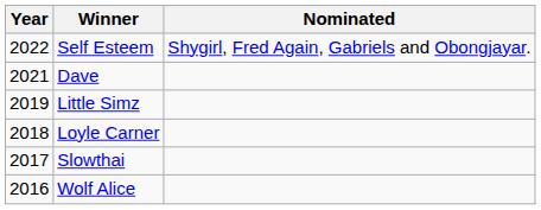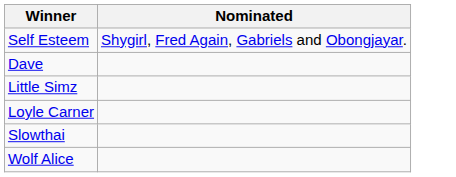- column: Year | 2022 | 2021 | 2019 | 2018 | 2017 | 2016
